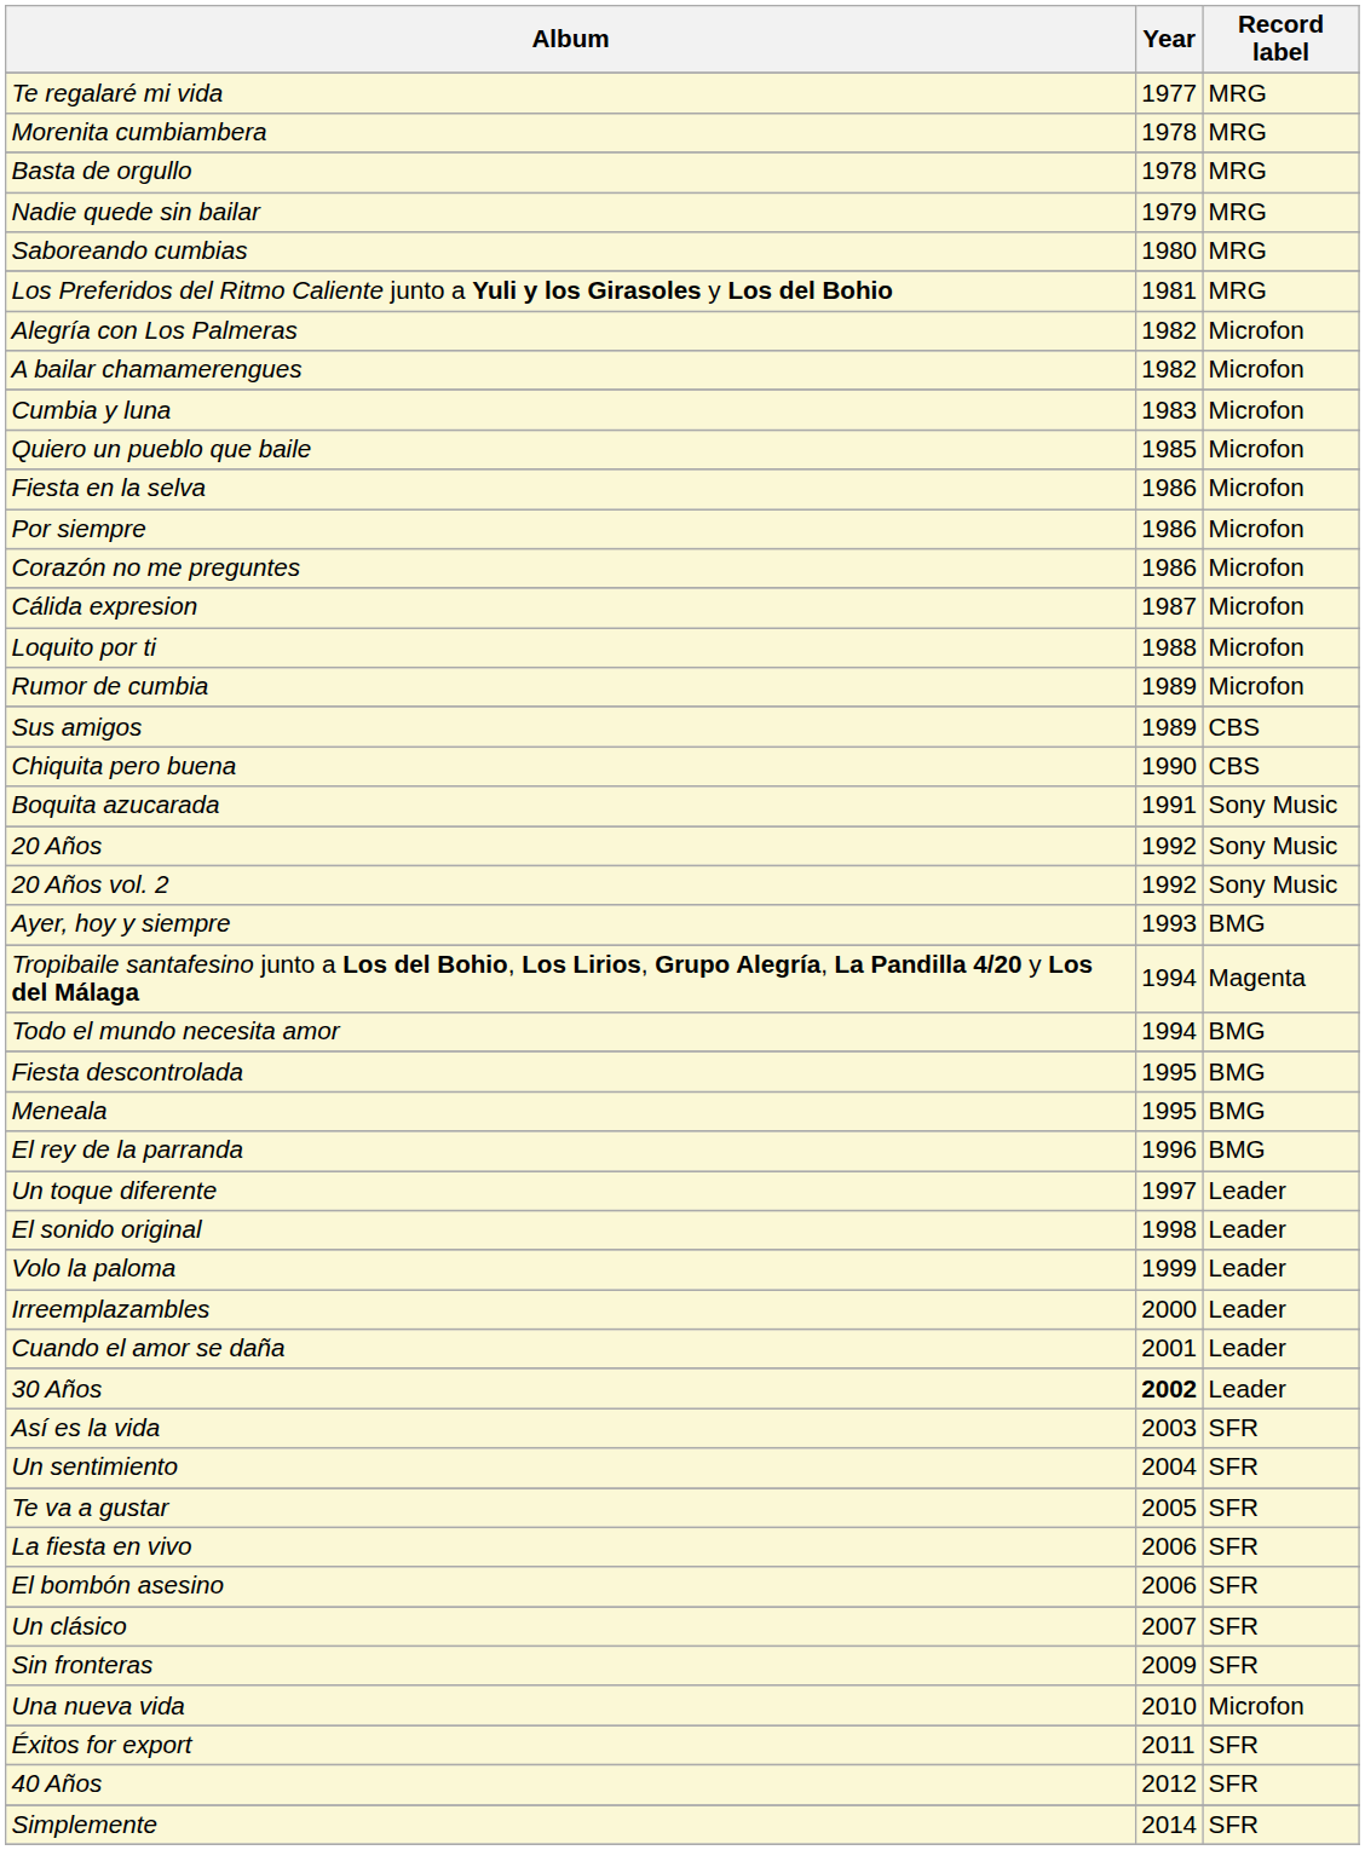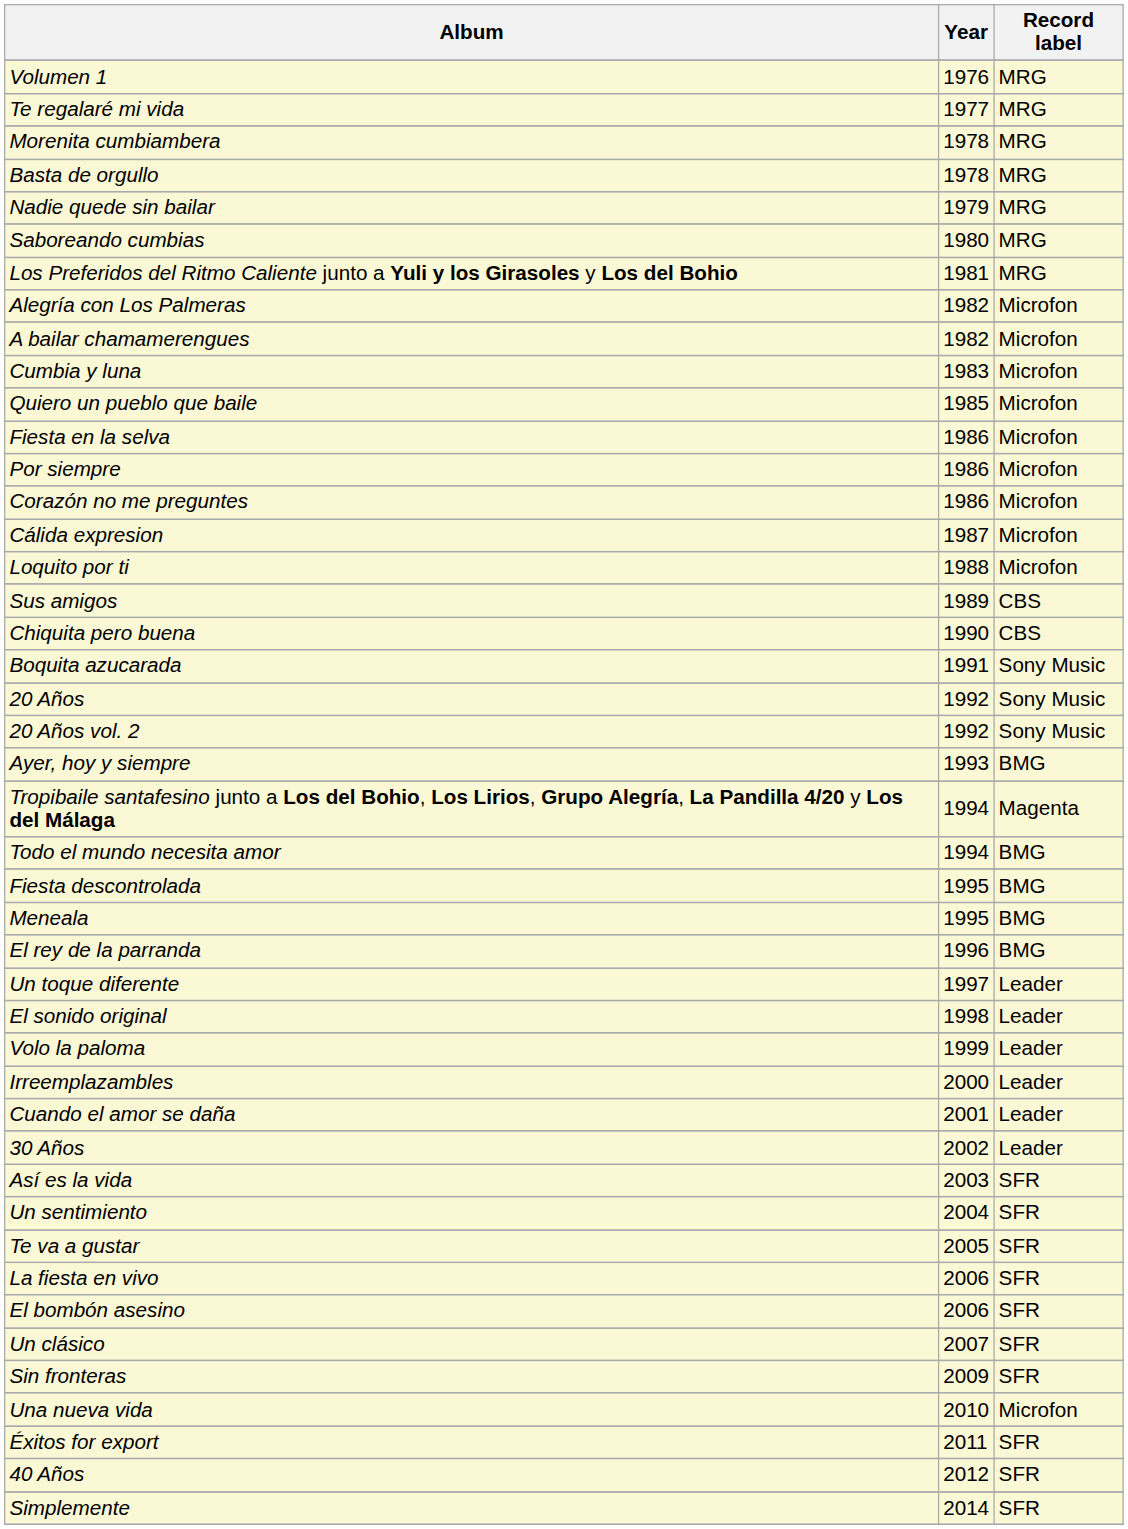+ row: Volumen 1 | 1976 | MRG
- row: Rumor de cumbia | 1989 | Microfon
30 Años | Year: bold -> normal
